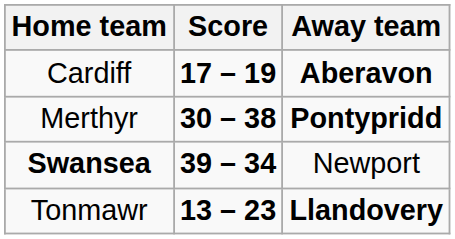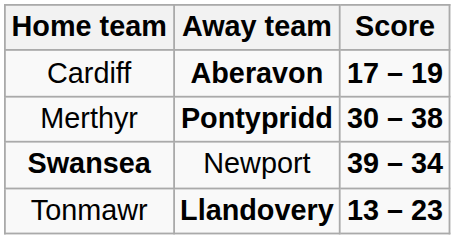columns swapped: Score <-> Away team
